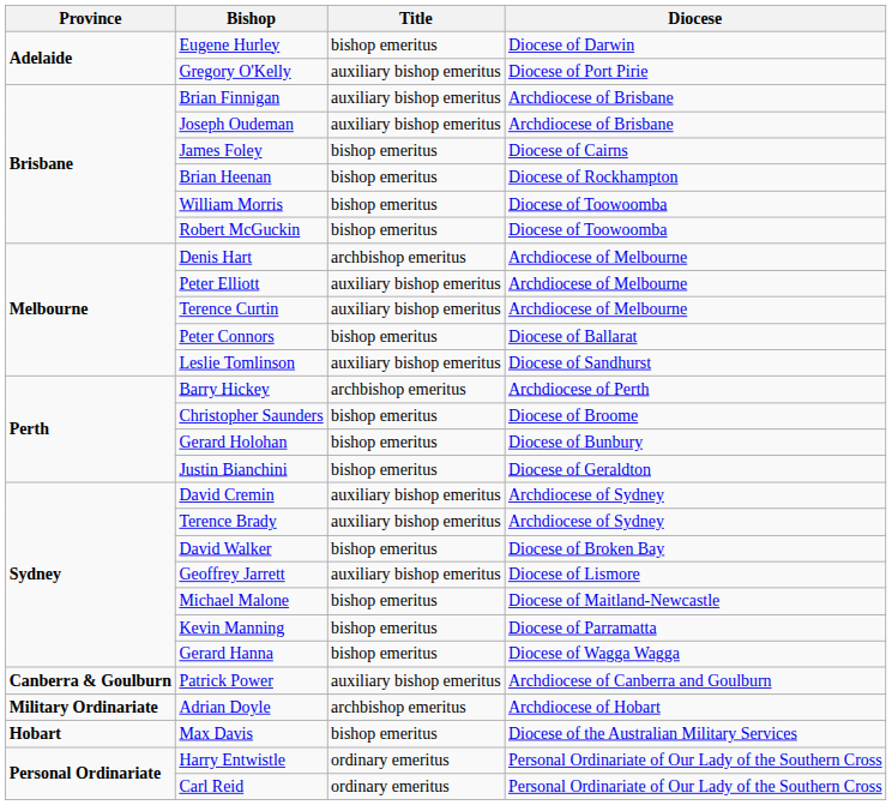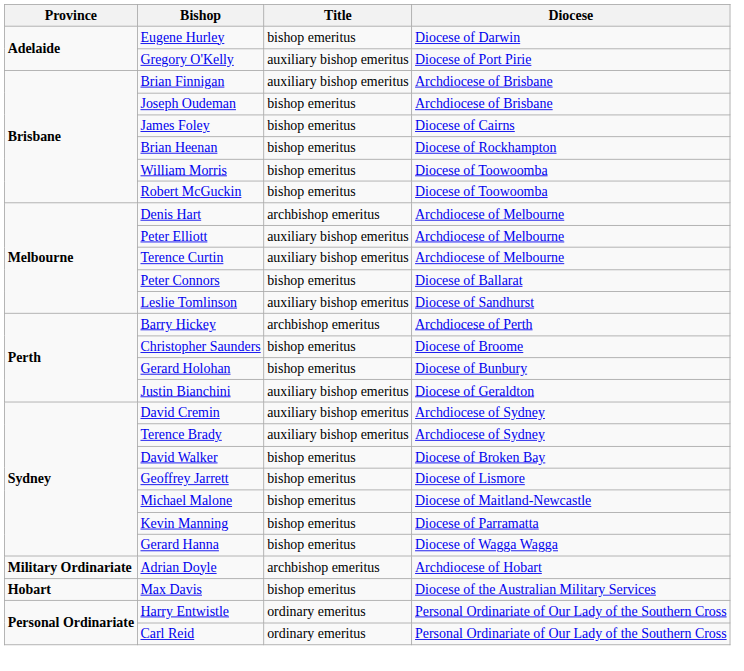Joseph Oudeman | Title: auxiliary bishop emeritus -> bishop emeritus
Justin Bianchini | Title: bishop emeritus -> auxiliary bishop emeritus
Geoffrey Jarrett | Title: auxiliary bishop emeritus -> bishop emeritus
- row: Canberra & Goulburn | Patrick Power | auxiliary bishop emeritus | Archdiocese of Canberra and Goulburn
